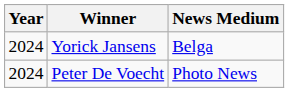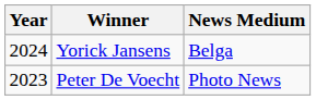Peter De Voecht | Year: 2024 -> 2023
